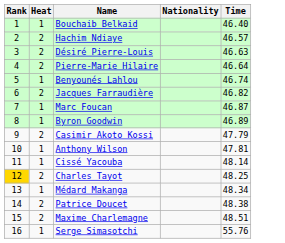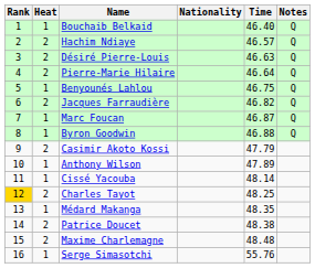+ column: Notes | Q | Q | Q | Q | Q | Q | Q | Q
Benyounés Lahlou | Time: 46.74 -> 46.75
Byron Goodwin | Time: 46.89 -> 46.88
Anthony Wilson | Time: 47.81 -> 47.89
Médard Makanga | Time: 48.34 -> 48.35
Maxime Charlemagne | Time: 48.51 -> 48.48
